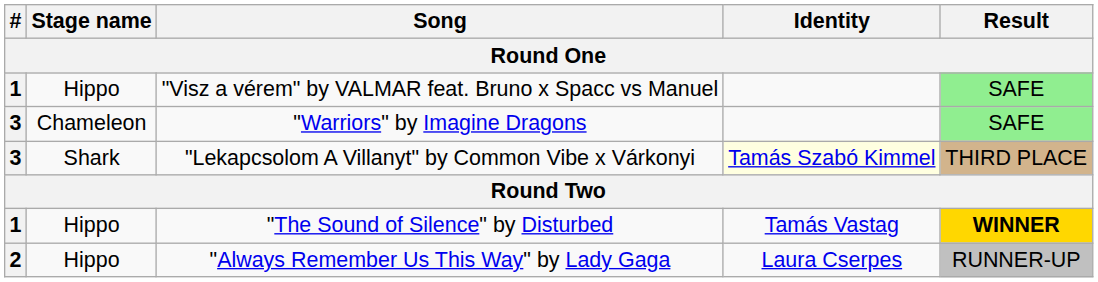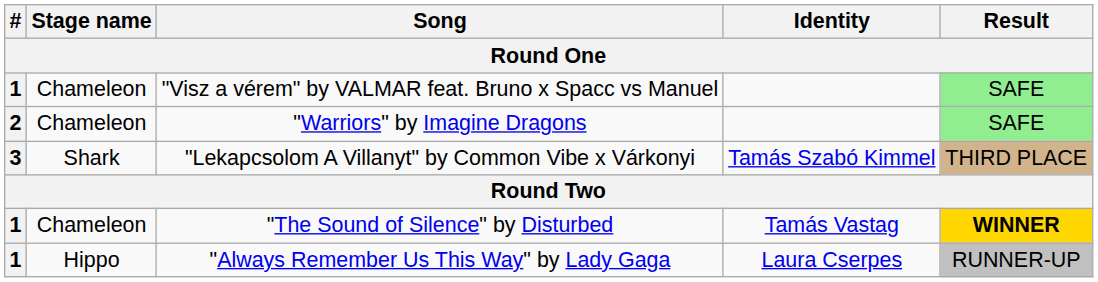"Visz a vérem" by VALMAR feat. Bruno x Spacc vs Manuel | Stage name: Hippo -> Chameleon
"Warriors" by Imagine Dragons | #: 3 -> 2
"Lekapcsolom A Villanyt" by Common Vibe x Várkonyi | Identity: lightyellow background -> no background
"The Sound of Silence" by Disturbed | Stage name: Hippo -> Chameleon
"Always Remember Us This Way" by Lady Gaga | #: 2 -> 1
